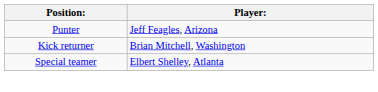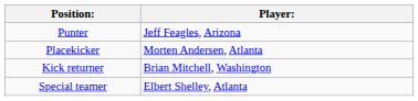+ row: Placekicker | Morten Andersen, Atlanta
